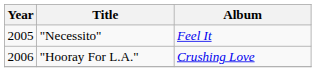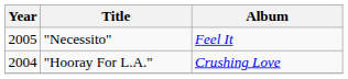"Hooray For L.A." | Year: 2006 -> 2004
